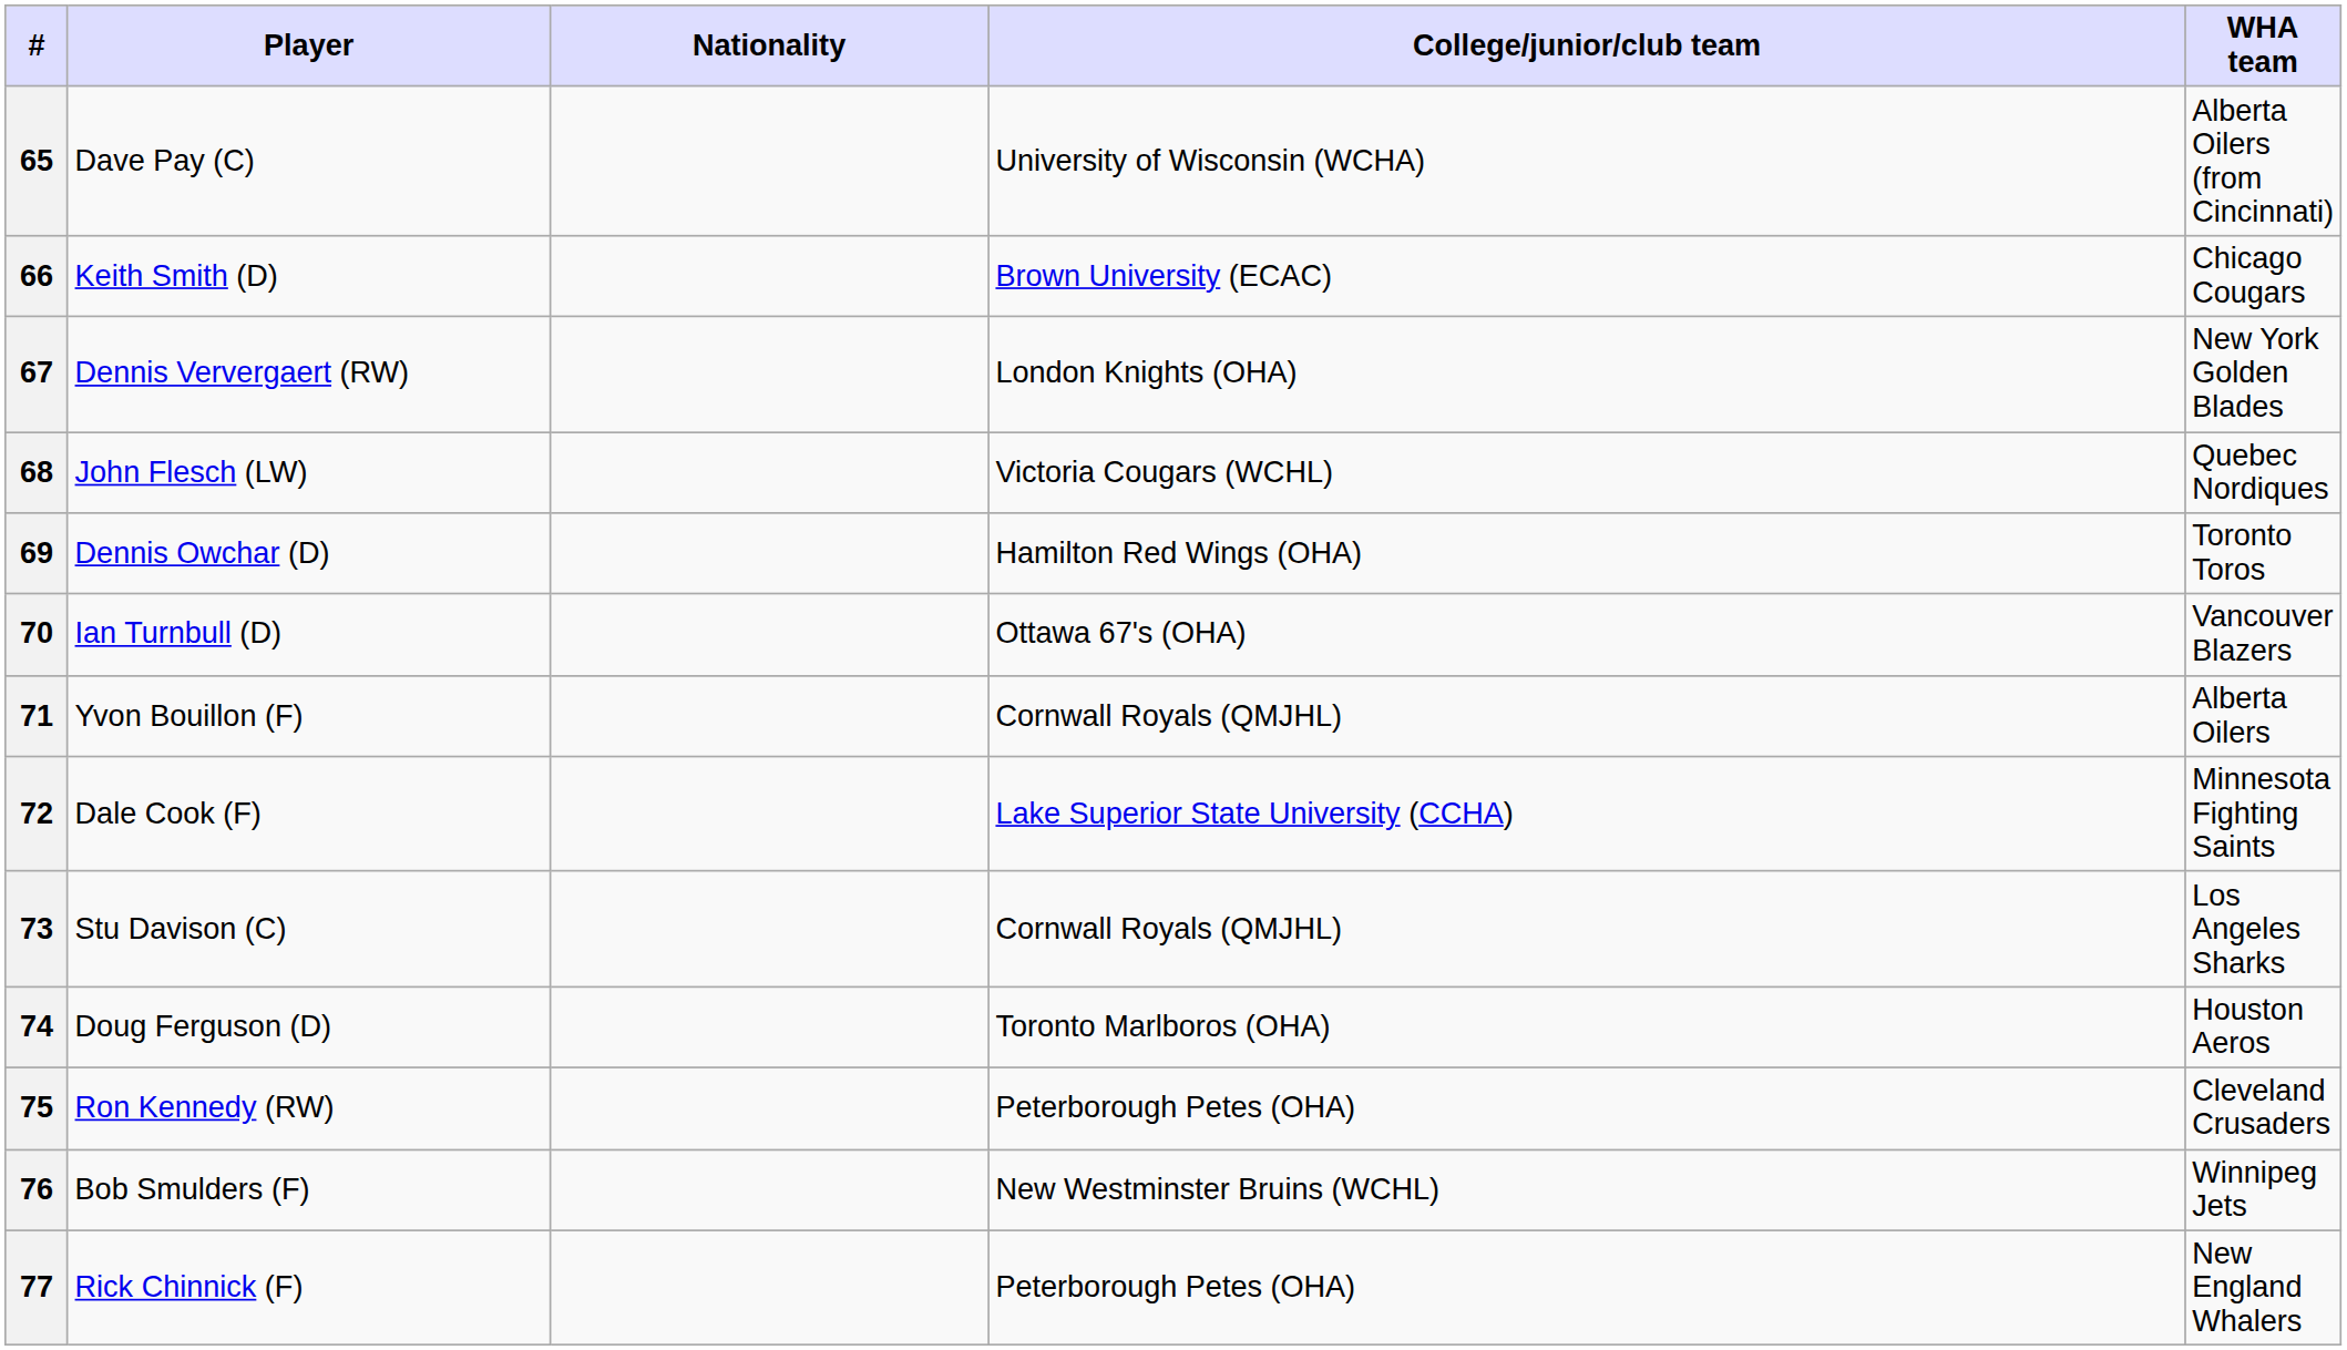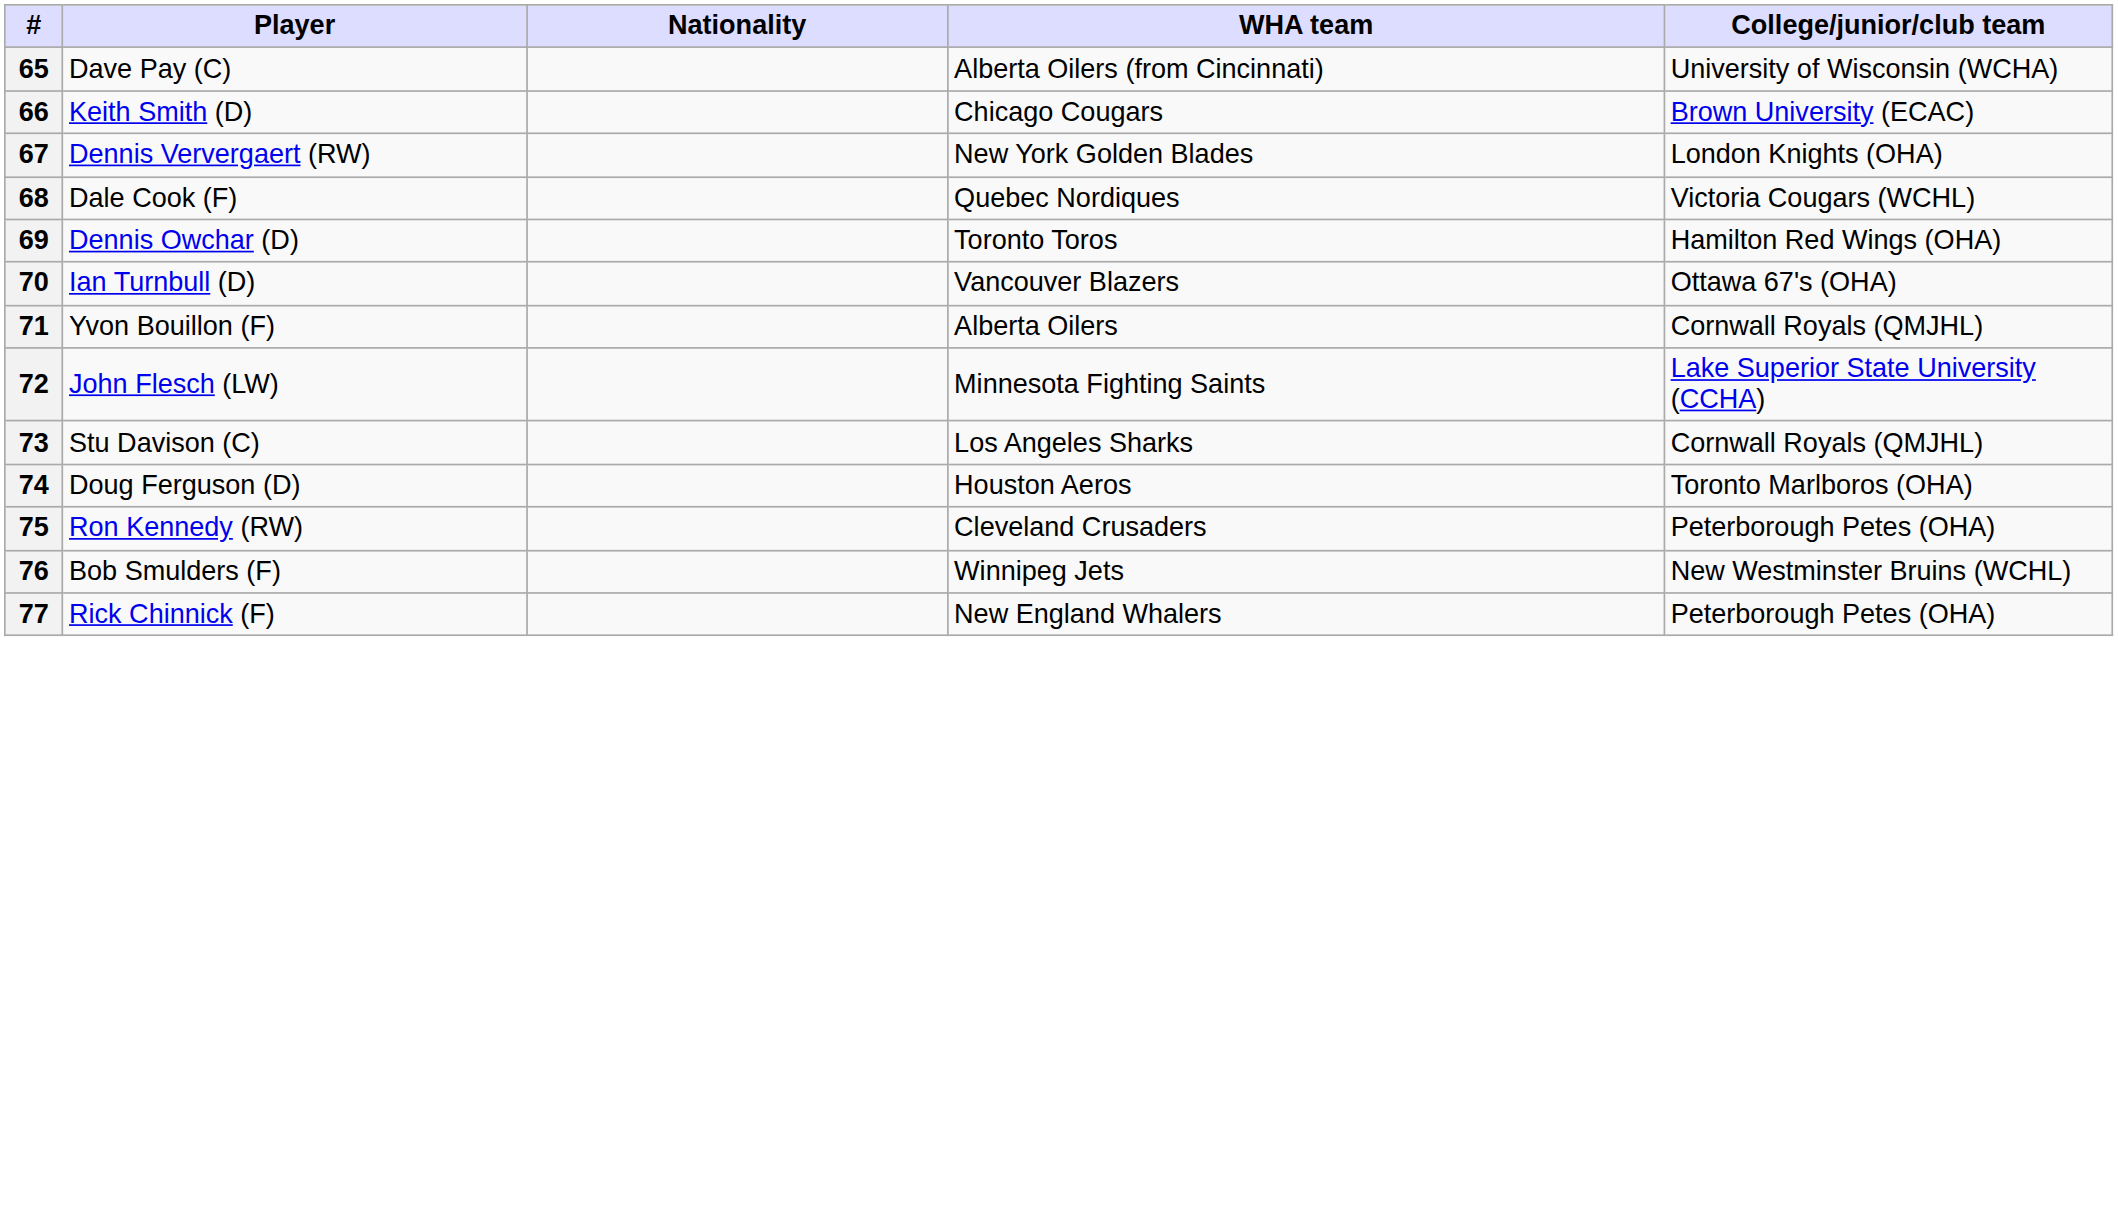columns swapped: WHA team <-> College/junior/club team
68 | Player: John Flesch (LW) -> Dale Cook (F)
72 | Player: Dale Cook (F) -> John Flesch (LW)
